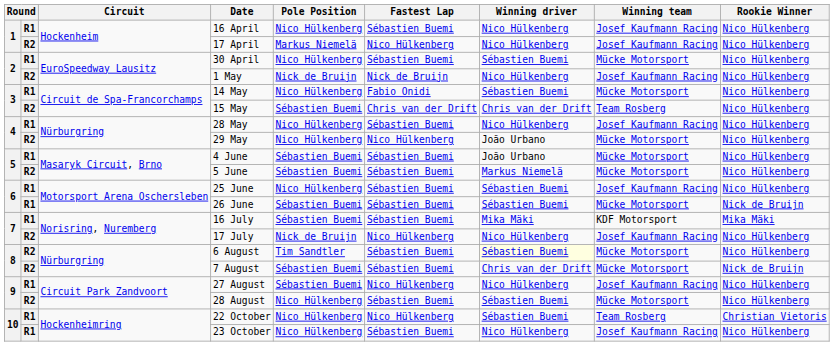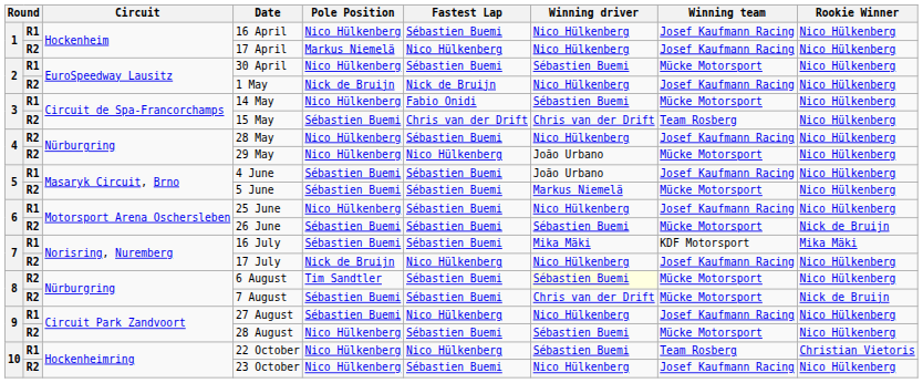28 May | column 2: R1 -> R2
4 June | Winning team: Mücke Motorsport -> Josef Kaufmann Racing
25 June | Winning driver: Sébastien Buemi -> Nico Hülkenberg
26 June | column 2: R1 -> R2
23 October | column 2: R1 -> R2
